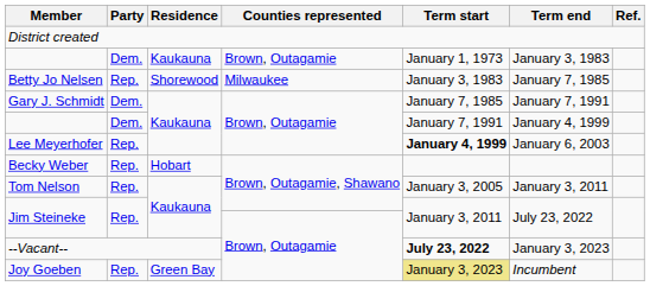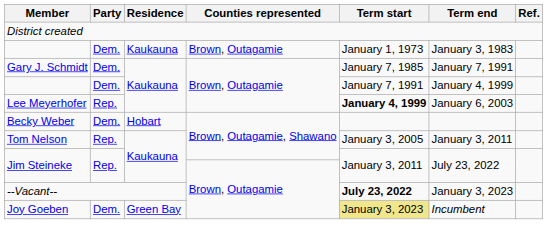- row: Betty Jo Nelsen | Rep. | Shorewood | Milwaukee | January 3, 1983 | January 7, 1985
Becky Weber | Party: Rep. -> Dem.
Joy Goeben | Party: Rep. -> Dem.
